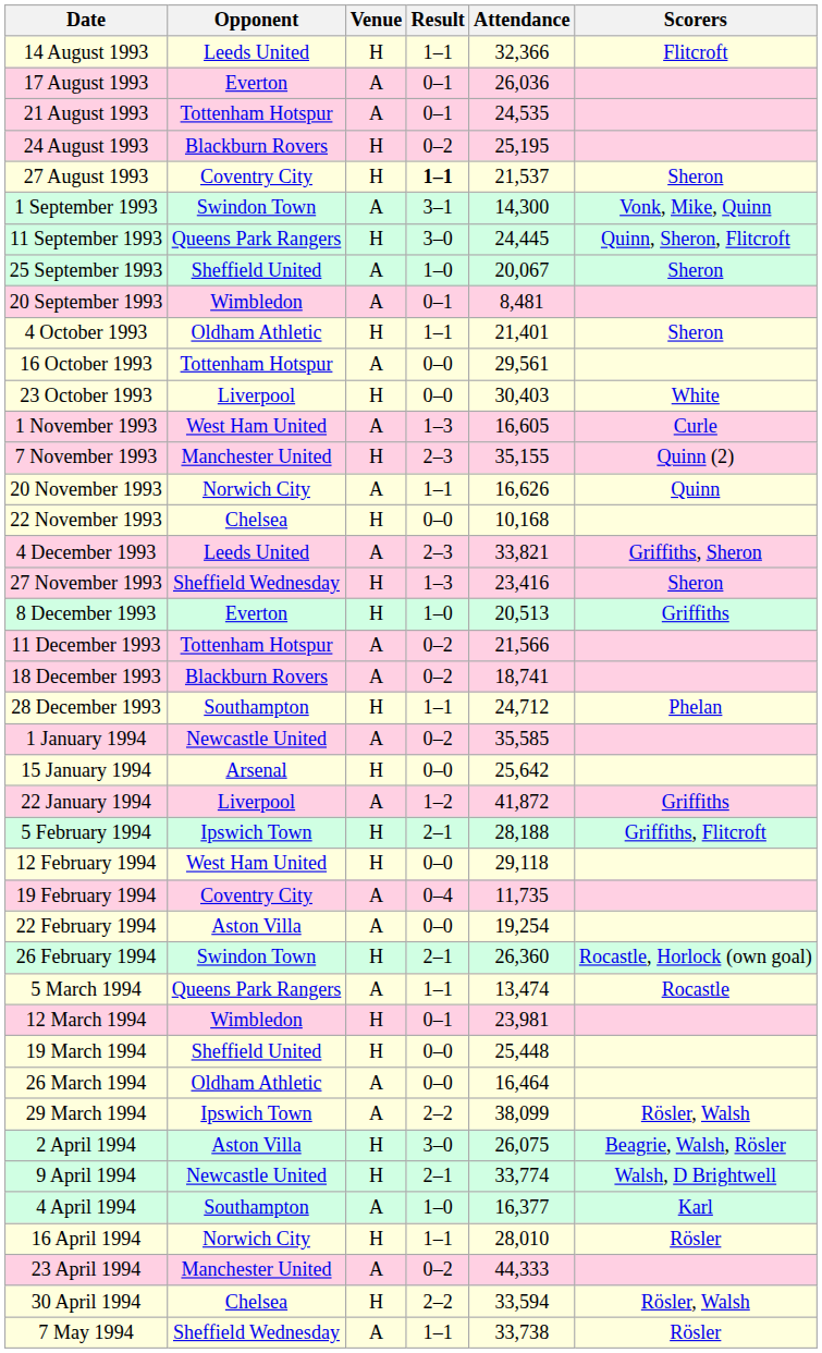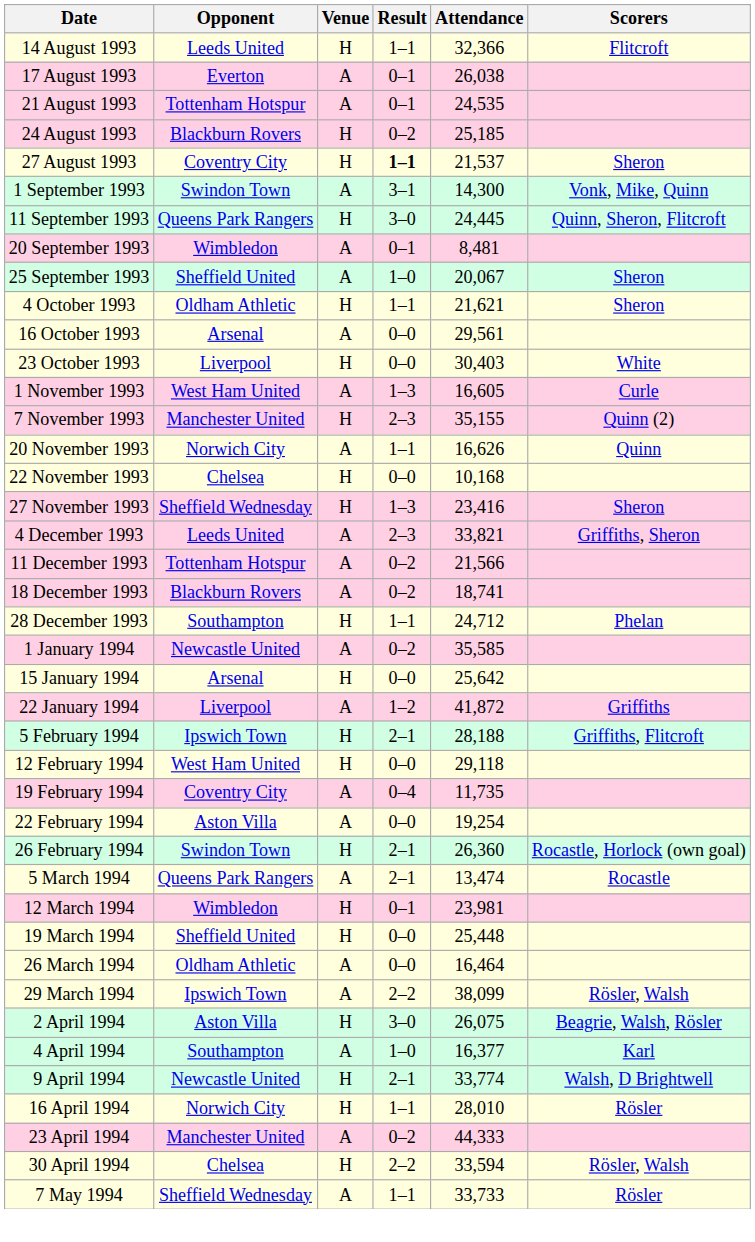17 August 1993 | Attendance: 26,036 -> 26,038
24 August 1993 | Attendance: 25,195 -> 25,185
rows swapped: 20 September 1993 <-> 25 September 1993
4 October 1993 | Attendance: 21,401 -> 21,621
16 October 1993 | Opponent: Tottenham Hotspur -> Arsenal
rows swapped: 27 November 1993 <-> 4 December 1993
- row: 8 December 1993 | Everton | H | 1–0 | 20,513 | Griffiths
5 March 1994 | Result: 1–1 -> 2–1
rows swapped: 4 April 1994 <-> 9 April 1994
7 May 1994 | Attendance: 33,738 -> 33,733
